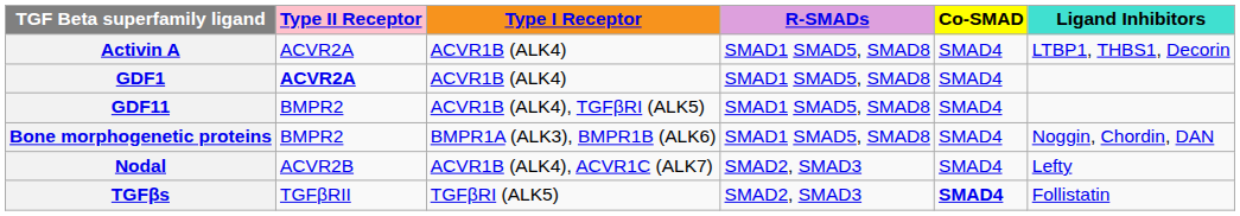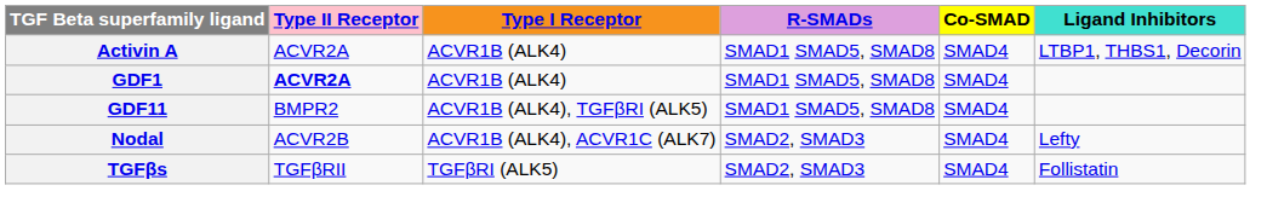- row: Bone morphogenetic proteins | BMPR2 | BMPR1A (ALK3), BMPR1B (ALK6) | SMAD1 SMAD5, SMAD8 | SMAD4 | Noggin, Chordin, DAN
TGFβs | Co-SMAD: bold -> normal
